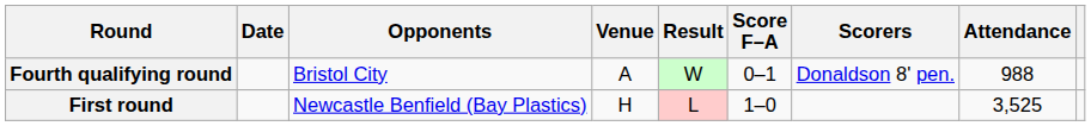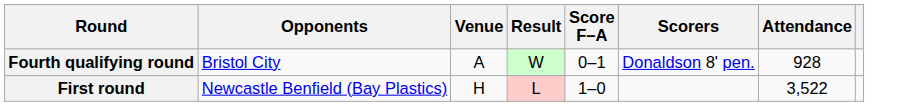- column: Date
Fourth qualifying round | Attendance: 988 -> 928
First round | Attendance: 3,525 -> 3,522
